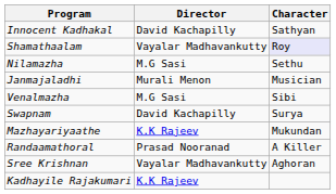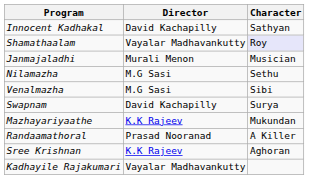rows swapped: Nilamazha <-> Janmajaladhi
Sree Krishnan | Director: Vayalar Madhavankutty -> K.K Rajeev
Kadhayile Rajakumari | Director: K.K Rajeev -> Vayalar Madhavankutty
